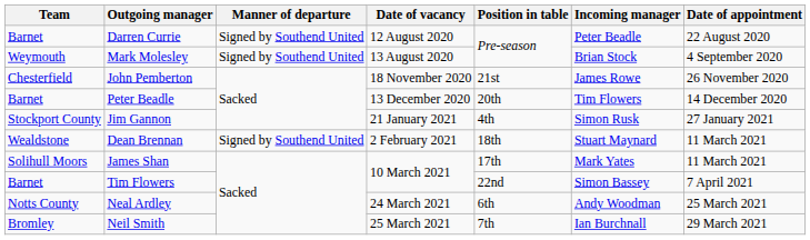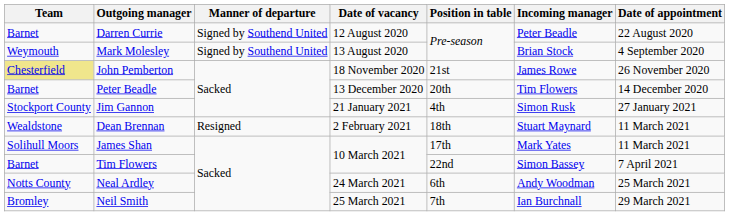John Pemberton | Team: no background -> khaki background
Dean Brennan | Manner of departure: Signed by Southend United -> Resigned
